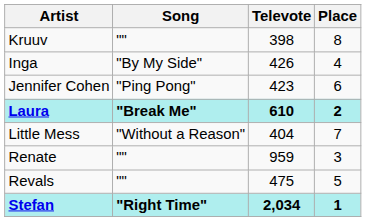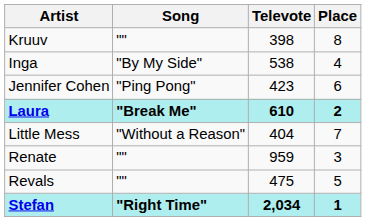Inga | Televote: 426 -> 538
